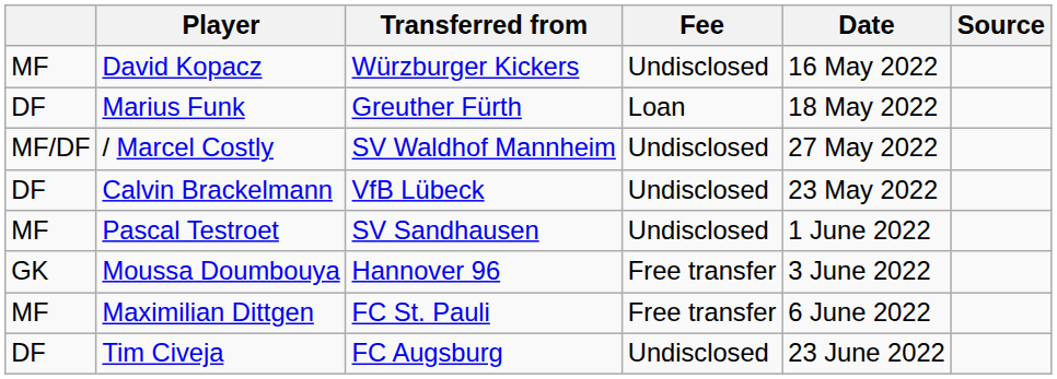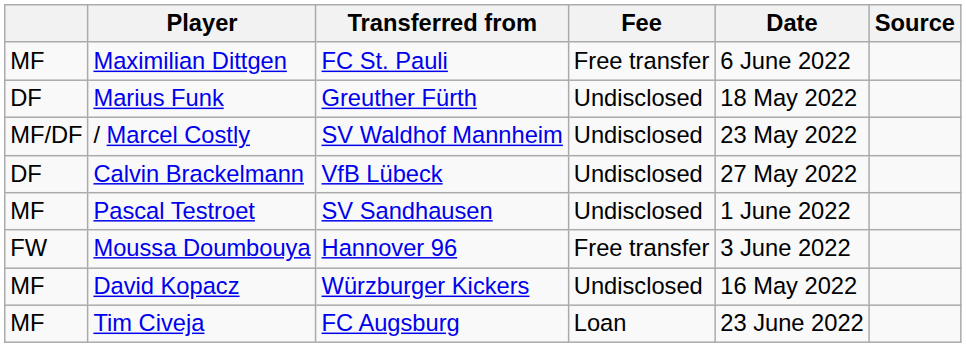rows swapped: David Kopacz <-> Maximilian Dittgen
Marius Funk | Fee: Loan -> Undisclosed
/ Marcel Costly | Date: 27 May 2022 -> 23 May 2022
Calvin Brackelmann | Date: 23 May 2022 -> 27 May 2022
Moussa Doumbouya | column 1: GK -> FW
Tim Civeja | column 1: DF -> MF
Tim Civeja | Fee: Undisclosed -> Loan
